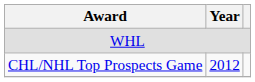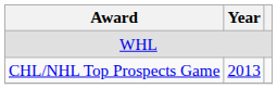CHL/NHL Top Prospects Game | Year: 2012 -> 2013
